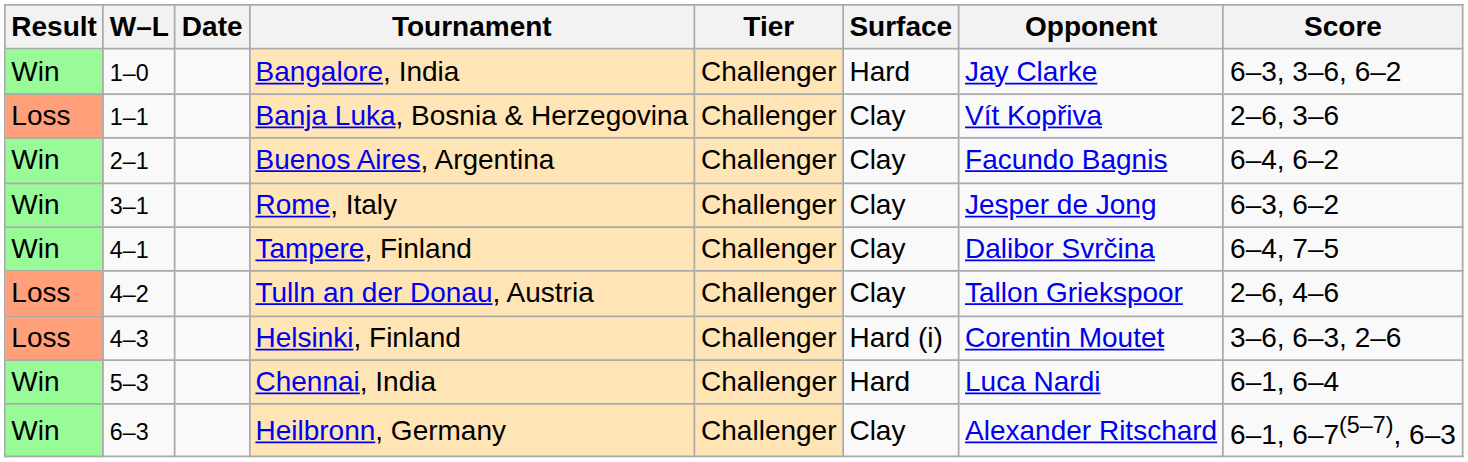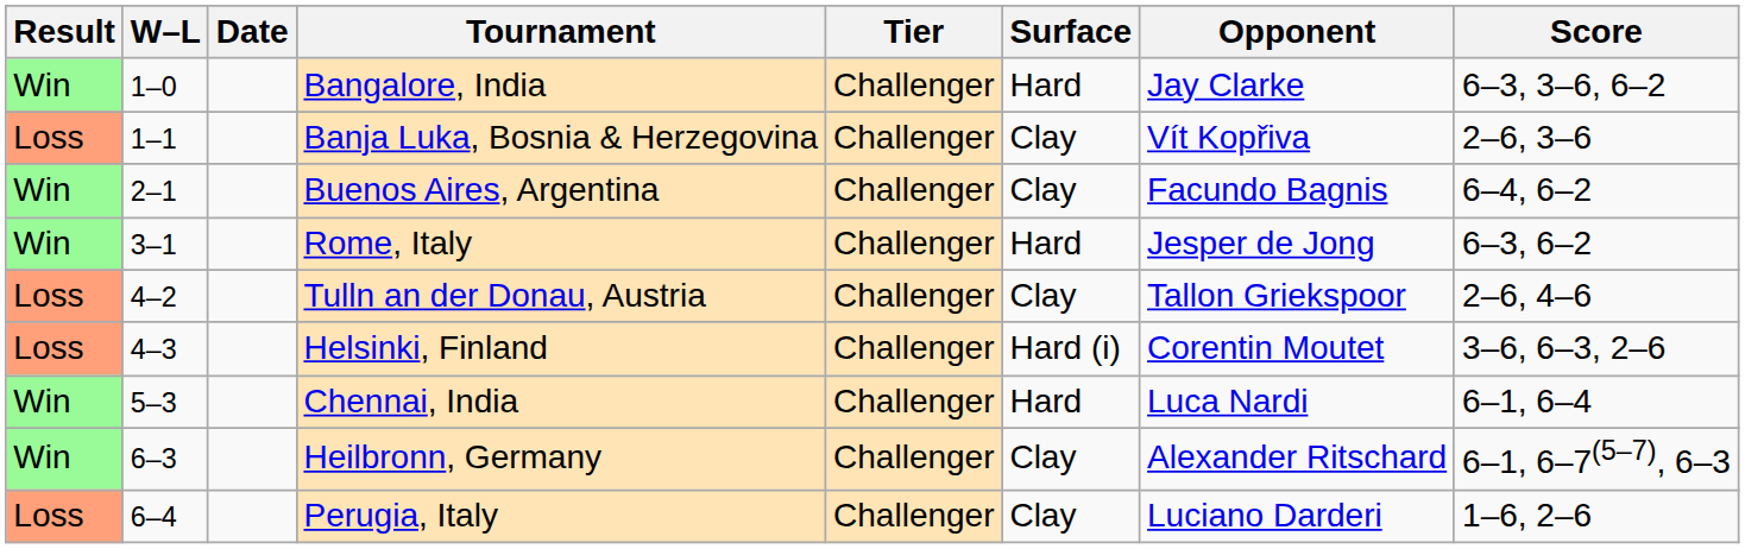Rome, Italy | Surface: Clay -> Hard
- row: Win | 4–1 | Tampere, Finland | Challenger | Clay | Dalibor Svrčina | 6–4, 7–5
+ row: Loss | 6–4 | Perugia, Italy | Challenger | Clay | Luciano Darderi | 1–6, 2–6
